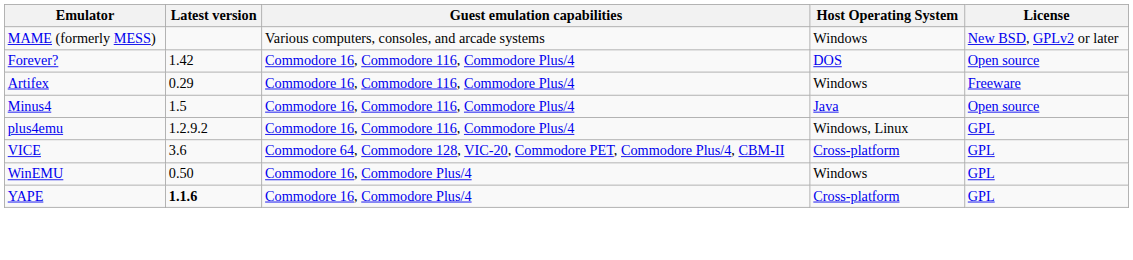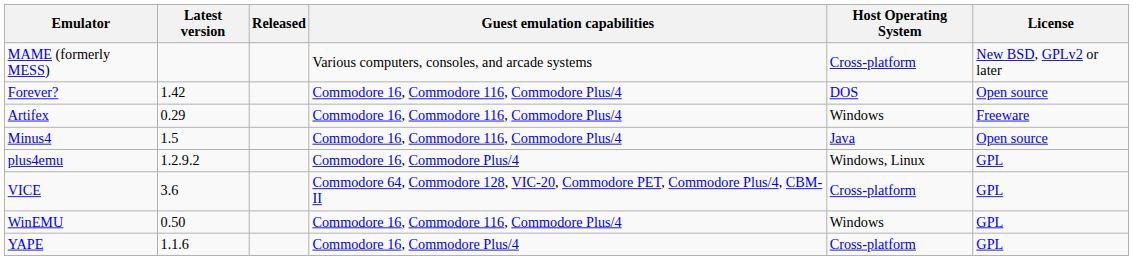+ column: Released
MAME (formerly MESS) | Host Operating System: Windows -> Cross-platform
plus4emu | Guest emulation capabilities: Commodore 16, Commodore 116, Commodore Plus/4 -> Commodore 16, Commodore Plus/4
WinEMU | Guest emulation capabilities: Commodore 16, Commodore Plus/4 -> Commodore 16, Commodore 116, Commodore Plus/4
YAPE | Latest version: bold -> normal
